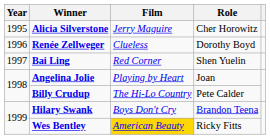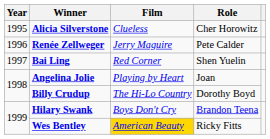Alicia Silverstone | Film: Jerry Maguire -> Clueless
Renée Zellweger | Film: Clueless -> Jerry Maguire
Renée Zellweger | Role: Dorothy Boyd -> Pete Calder
Billy Crudup | Role: Pete Calder -> Dorothy Boyd
